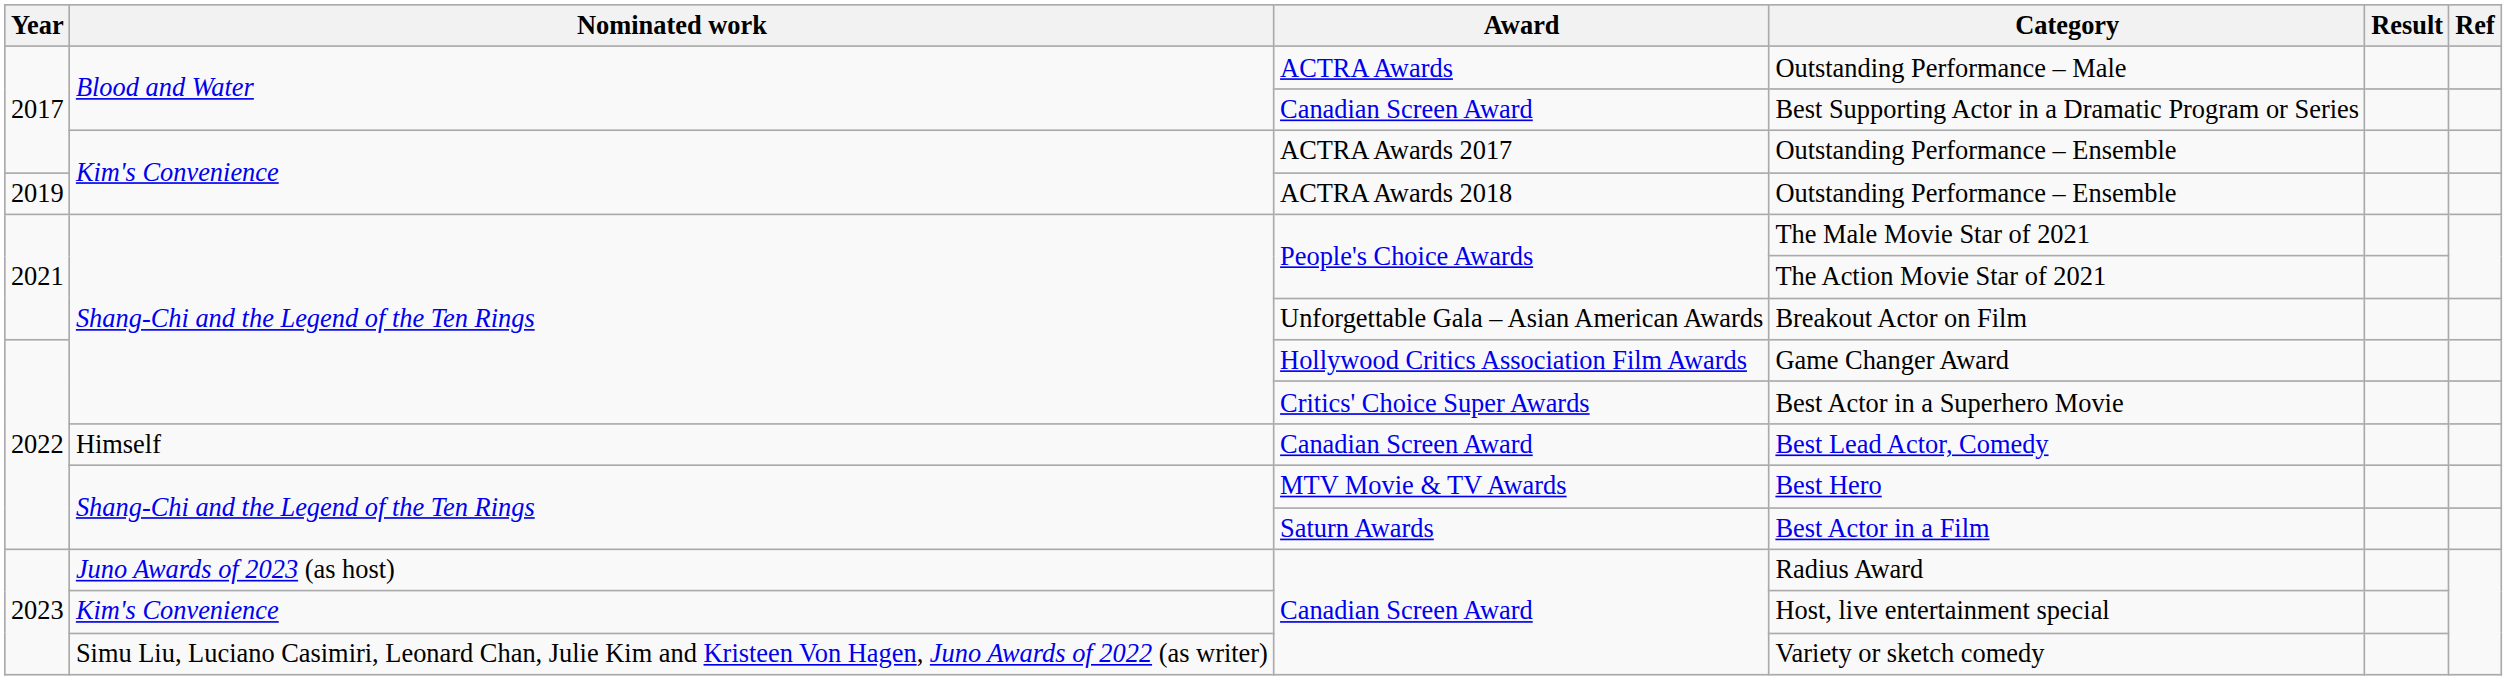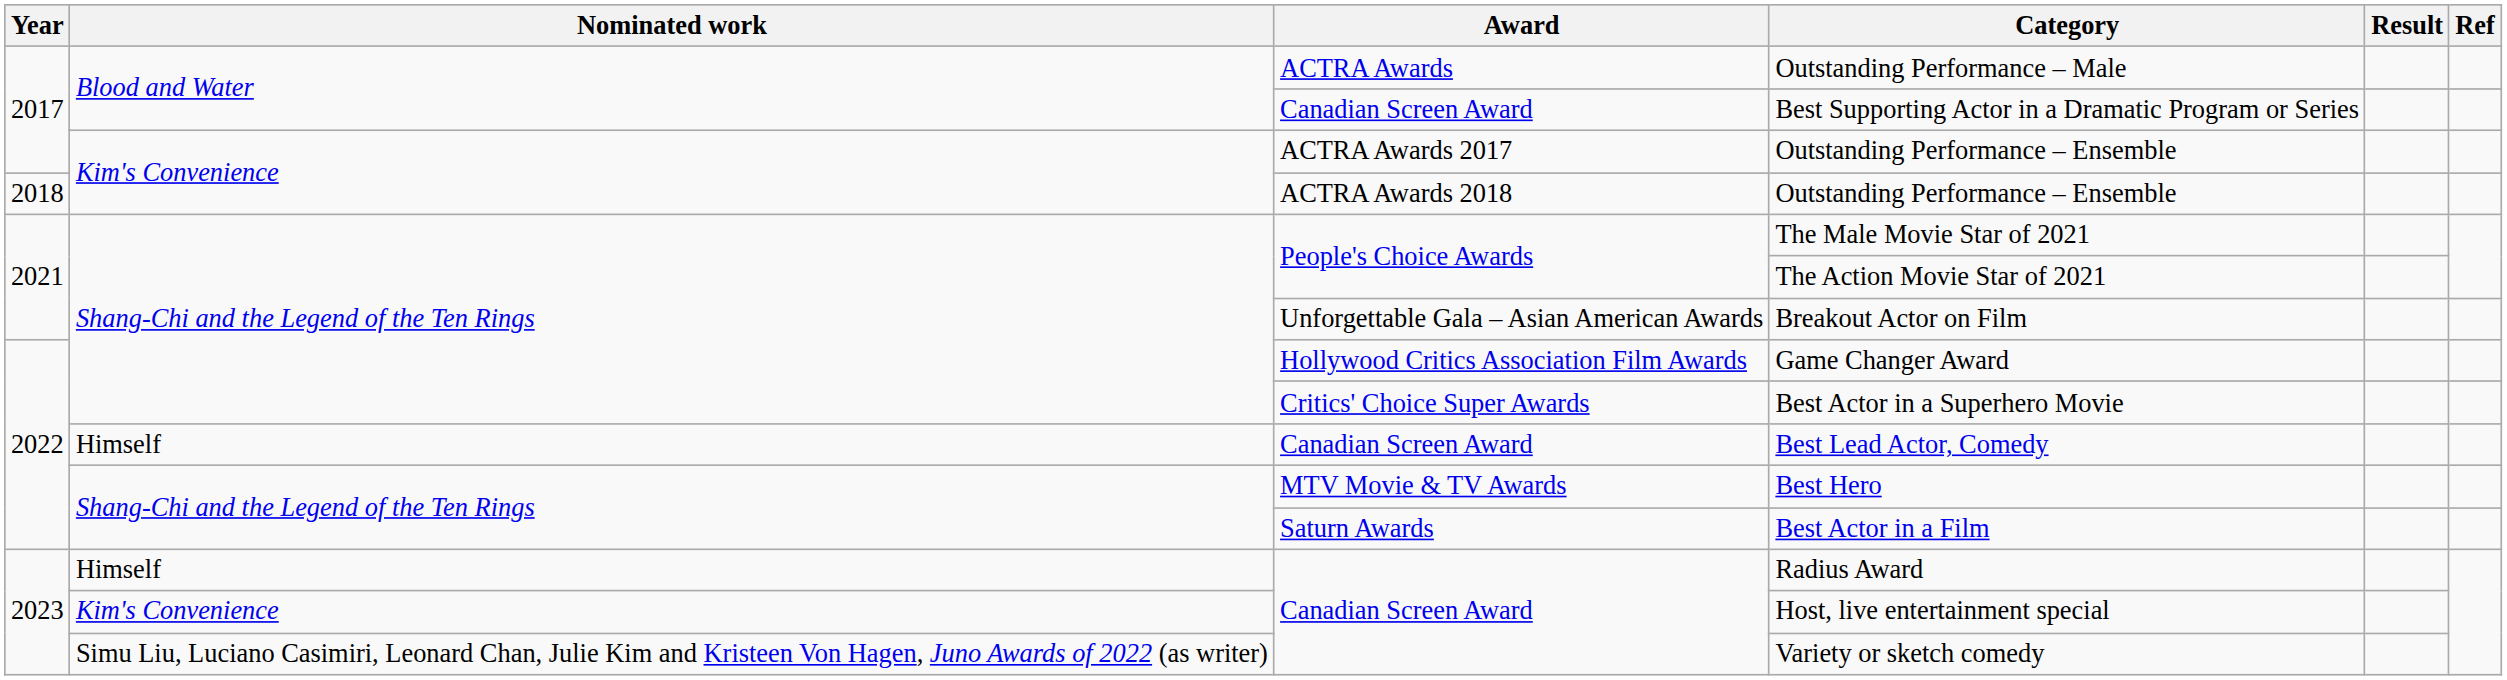ACTRA Awards 2018 / Outstanding Performance – Ensemble | Year: 2019 -> 2018
Radius Award | Nominated work: Juno Awards of 2023 (as host) -> Himself
